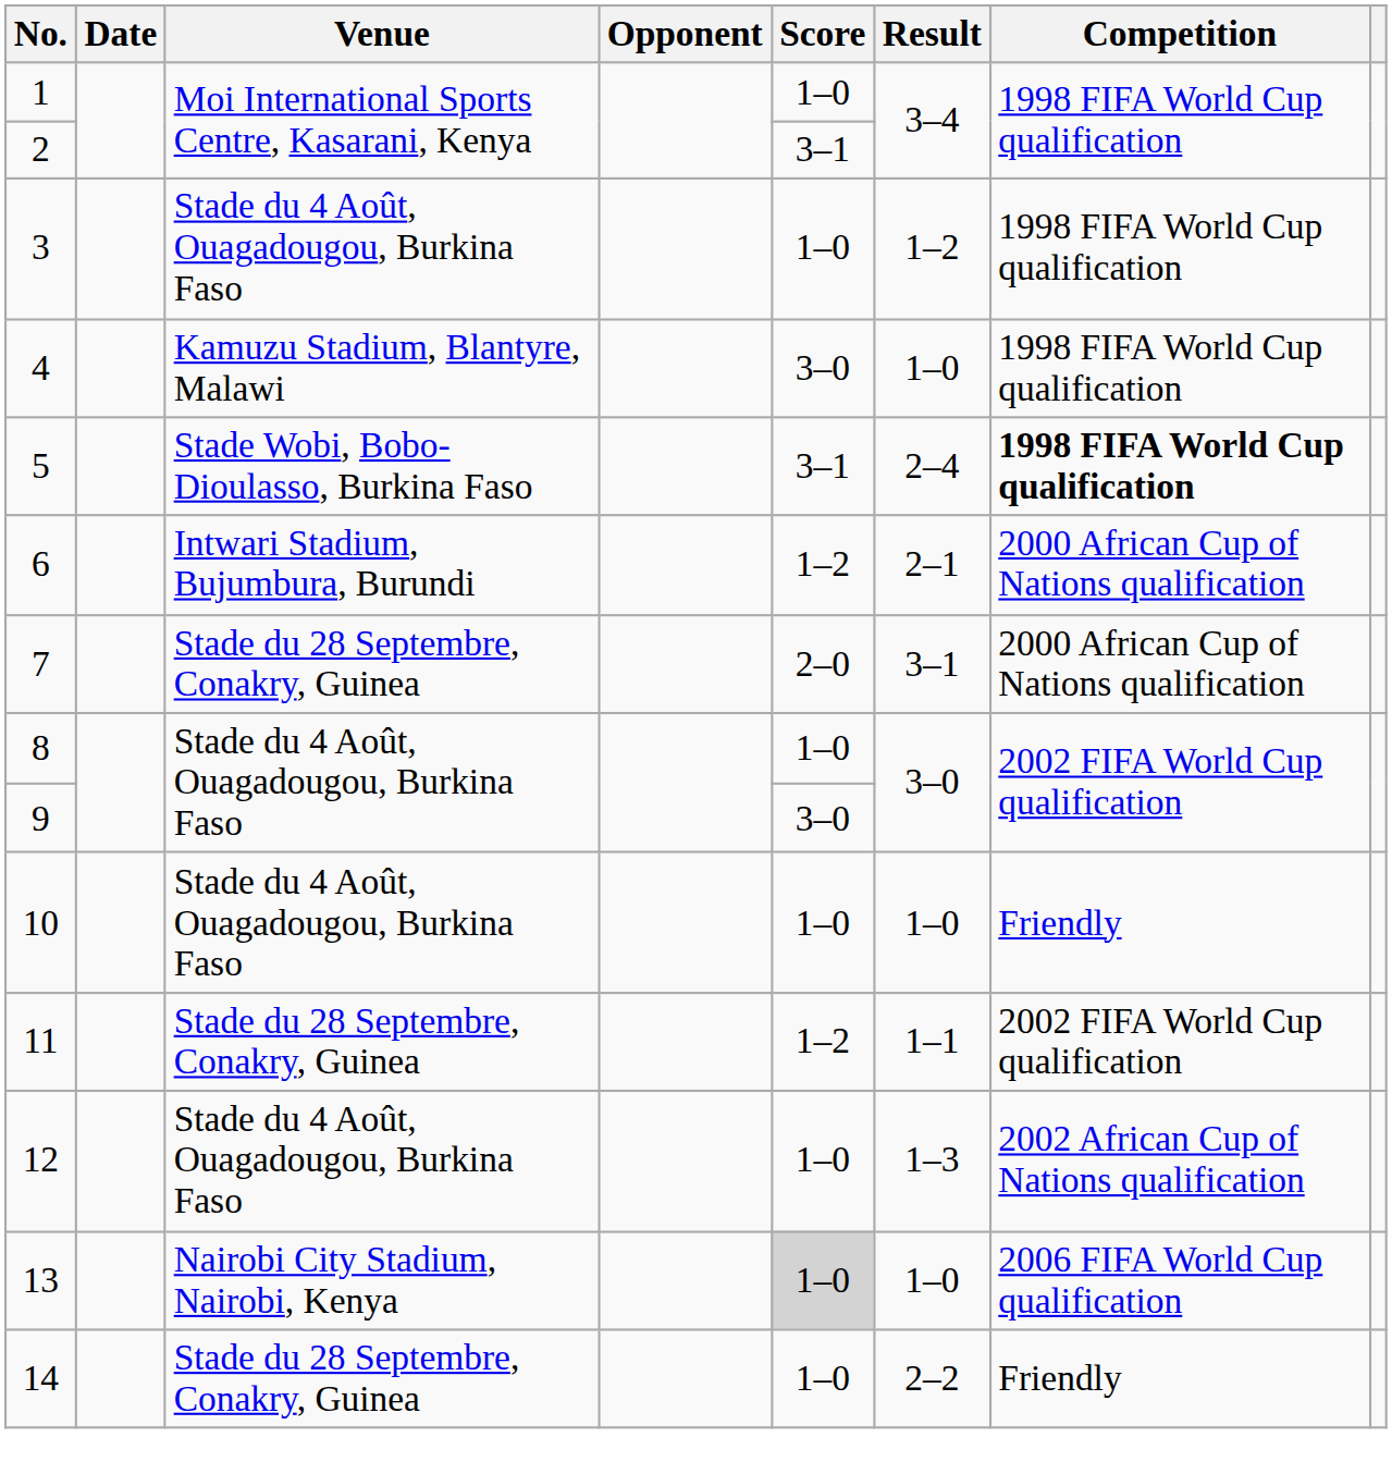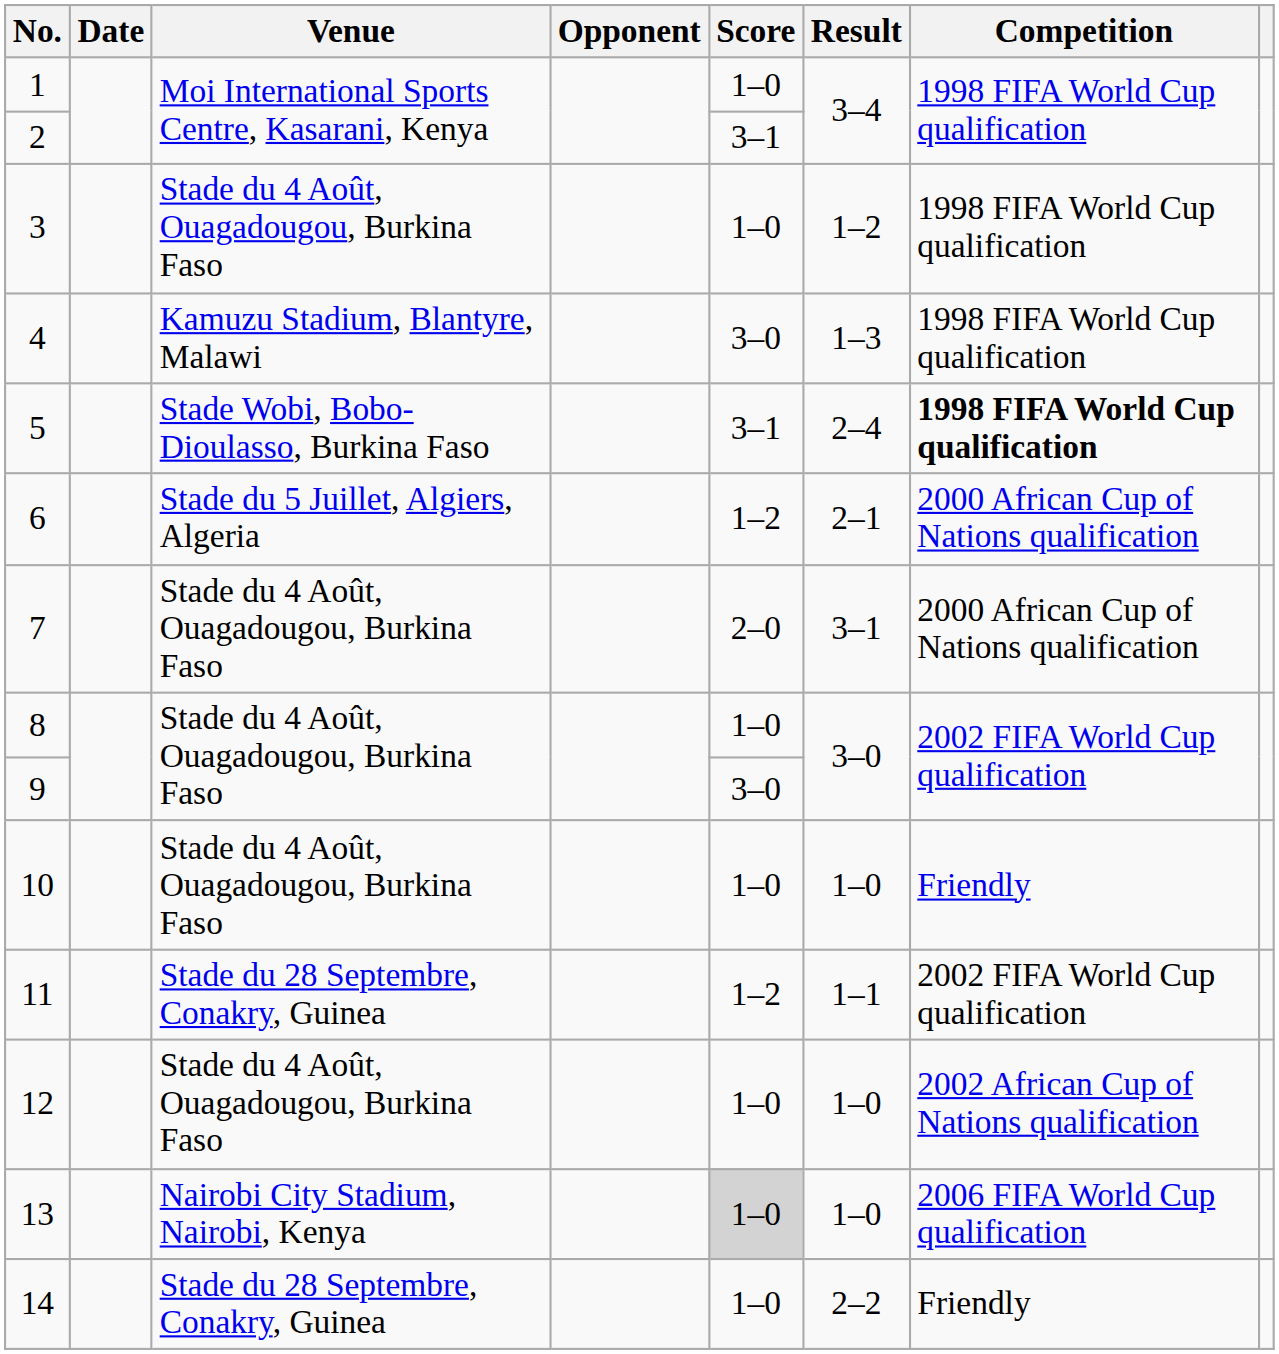4 | Result: 1–0 -> 1–3
6 | Venue: Intwari Stadium, Bujumbura, Burundi -> Stade du 5 Juillet, Algiers, Algeria
7 | Venue: Stade du 28 Septembre, Conakry, Guinea -> Stade du 4 Août, Ouagadougou, Burkina Faso
12 | Result: 1–3 -> 1–0
